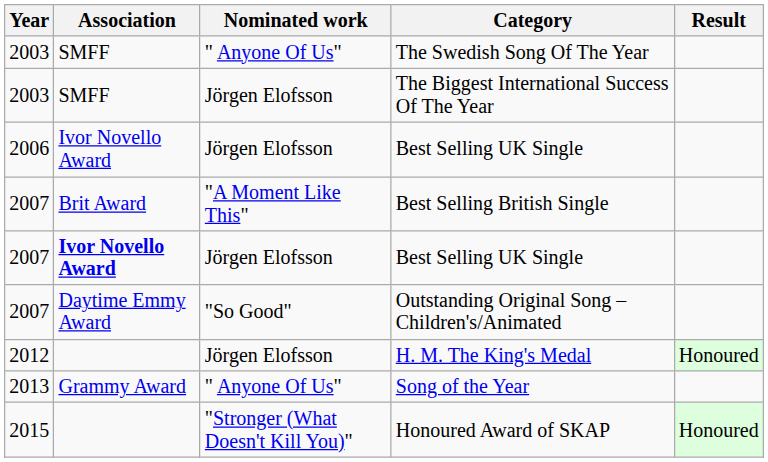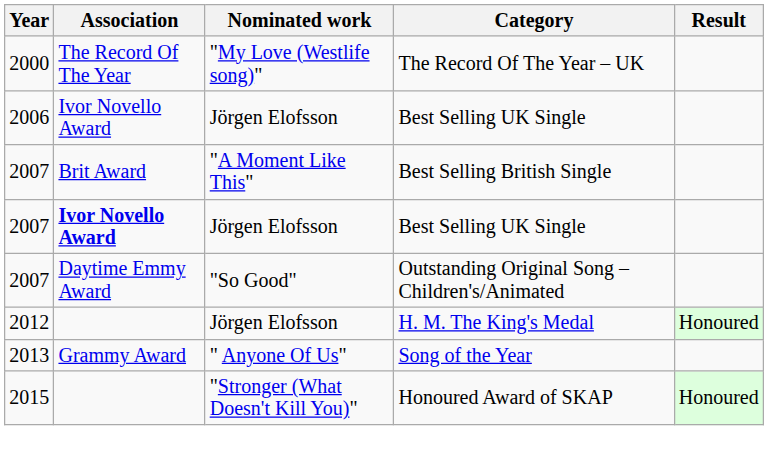+ row: 2000 | The Record Of The Year | "My Love (Westlife song)" | The Record Of The Year – UK
- row: 2003 | SMFF | " Anyone Of Us" | The Swedish Song Of The Year
- row: 2003 | SMFF | Jörgen Elofsson | The Biggest International Success Of The Year
